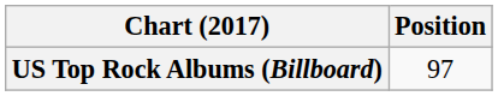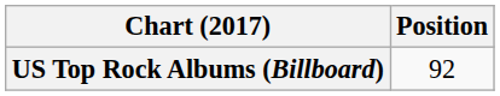US Top Rock Albums (Billboard) | Position: 97 -> 92
